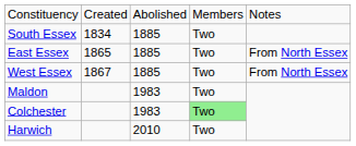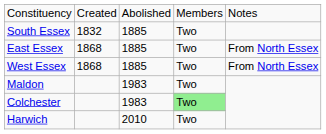South Essex | column 2: 1834 -> 1832
East Essex | column 2: 1865 -> 1868
West Essex | column 2: 1867 -> 1868
